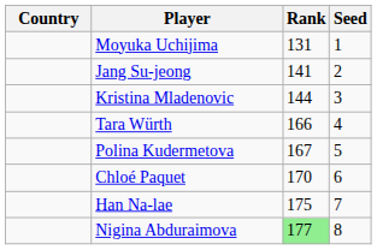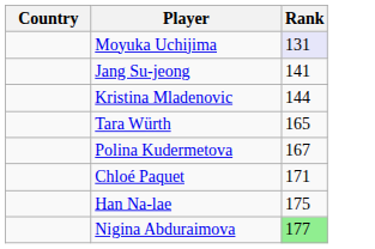- column: Seed | 1 | 2 | 3 | 4 | 5 | 6 | 7 | 8
Moyuka Uchijima | Rank: no background -> lavender background
Tara Würth | Rank: 166 -> 165
Chloé Paquet | Rank: 170 -> 171
